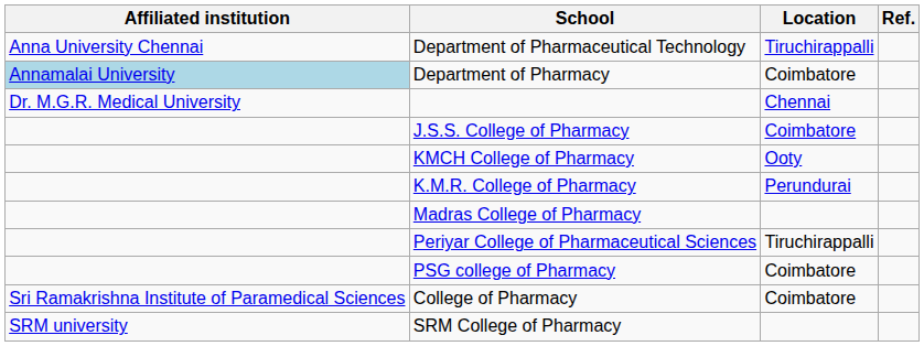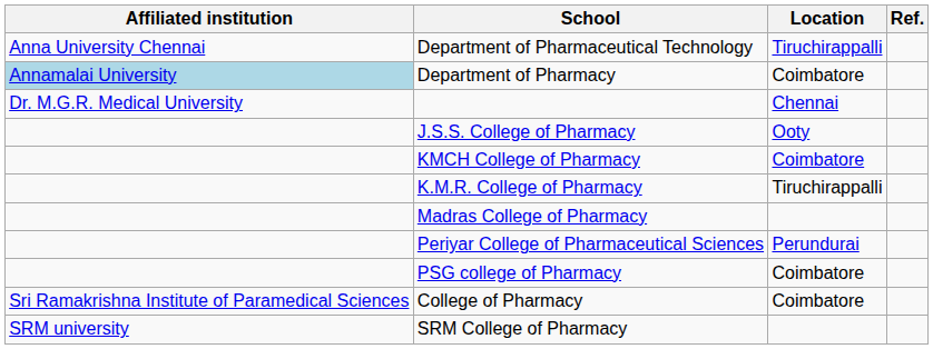J.S.S. College of Pharmacy | Location: Coimbatore -> Ooty
KMCH College of Pharmacy | Location: Ooty -> Coimbatore
K.M.R. College of Pharmacy | Location: Perundurai -> Tiruchirappalli
Periyar College of Pharmaceutical Sciences | Location: Tiruchirappalli -> Perundurai
